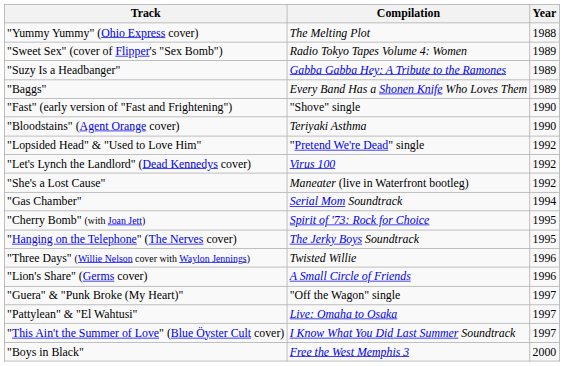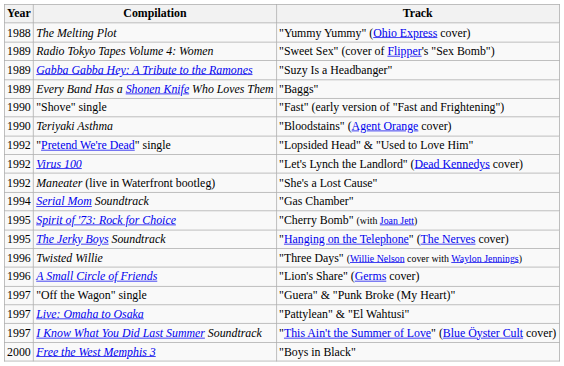columns swapped: Year <-> Track
